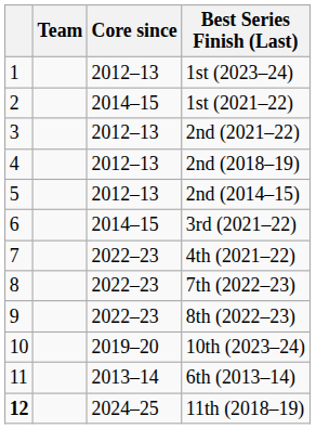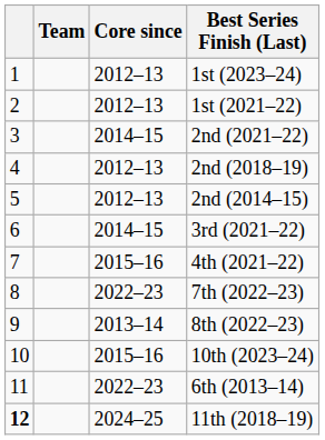1st (2021–22) | Core since: 2014–15 -> 2012–13
2nd (2021–22) | Core since: 2012–13 -> 2014–15
4th (2021–22) | Core since: 2022–23 -> 2015–16
8th (2022–23) | Core since: 2022–23 -> 2013–14
10th (2023–24) | Core since: 2019–20 -> 2015–16
6th (2013–14) | Core since: 2013–14 -> 2022–23
